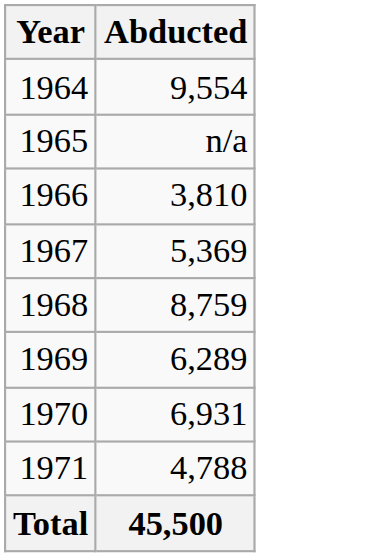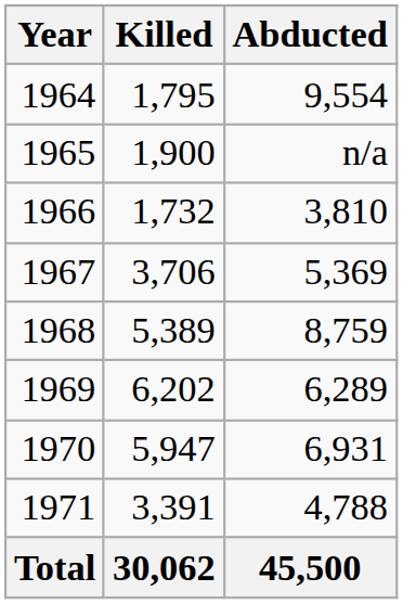+ column: Killed | 1,795 | 1,900 | 1,732 | 3,706 | 5,389 | 6,202 | 5,947 | 3,391 | 30,062
